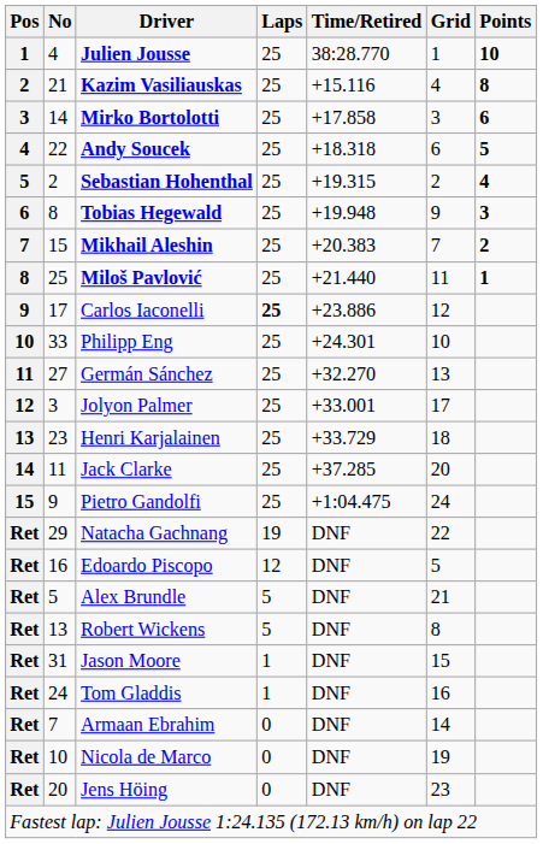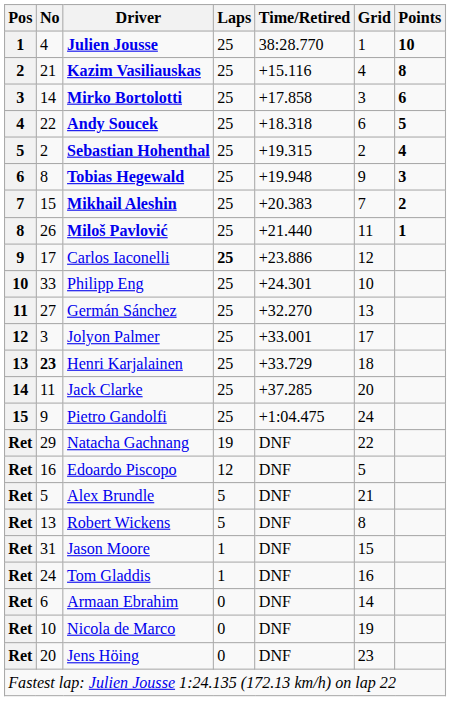Miloš Pavlović | No: 25 -> 26
Henri Karjalainen | No: normal -> bold
Armaan Ebrahim | No: 7 -> 6
